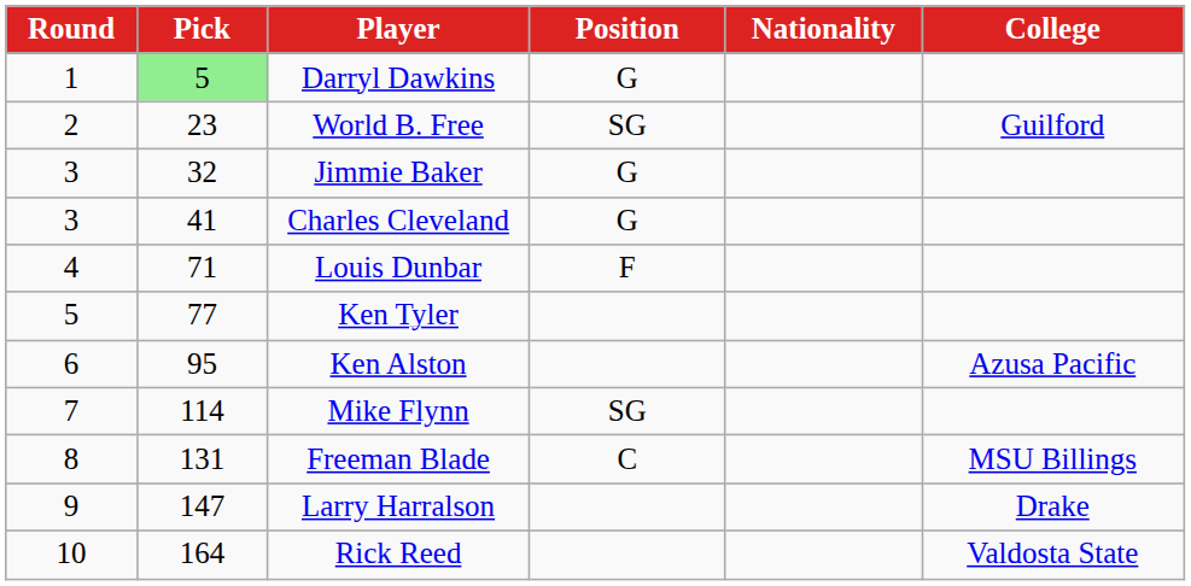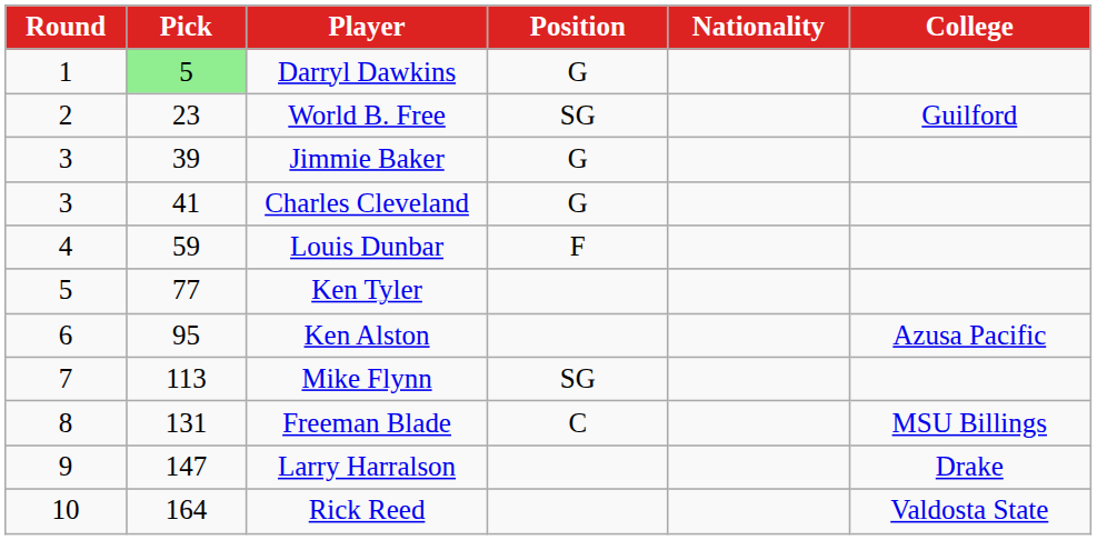Jimmie Baker | Pick: 32 -> 39
Louis Dunbar | Pick: 71 -> 59
Mike Flynn | Pick: 114 -> 113
